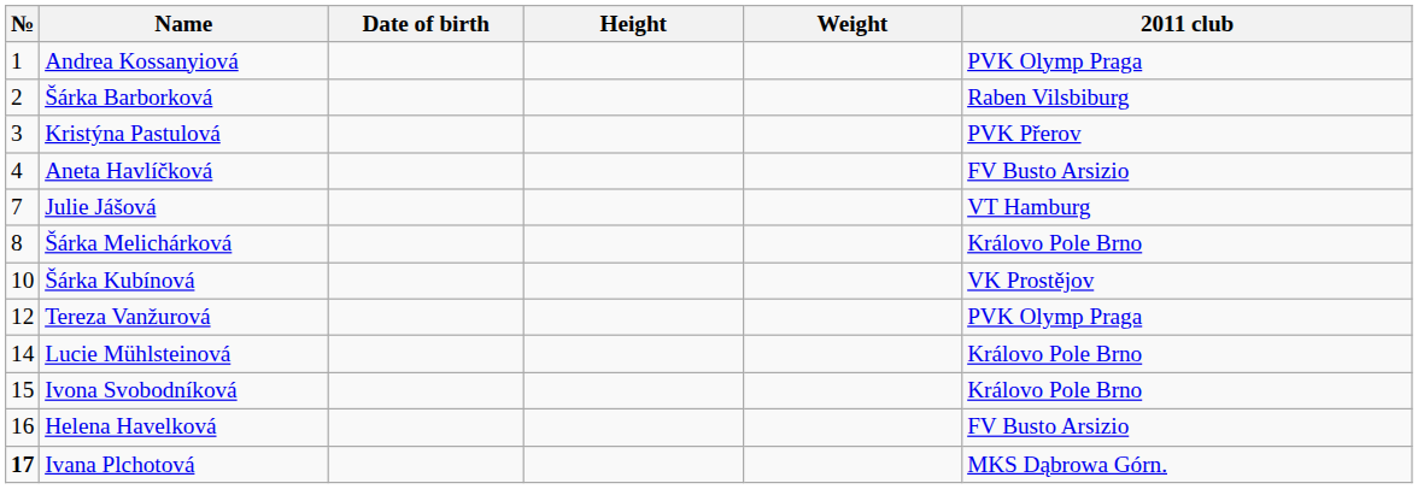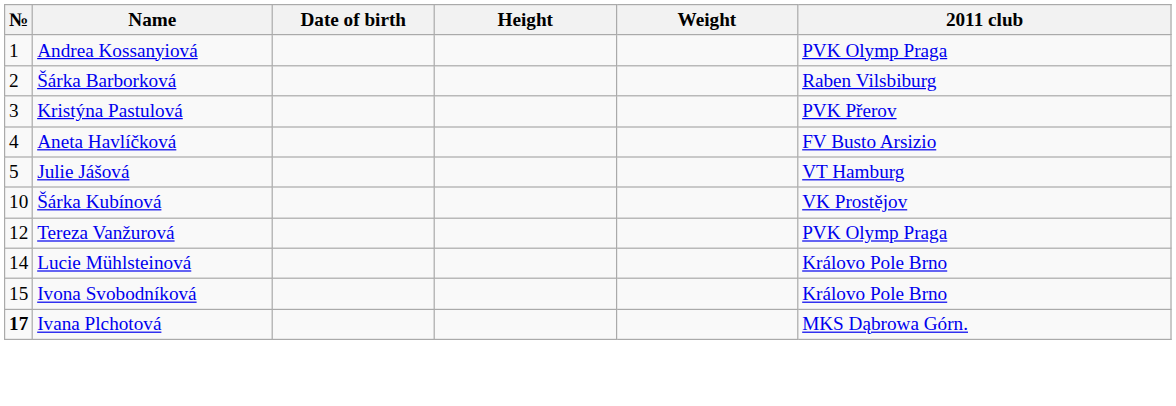Julie Jášová | №: 7 -> 5
- row: 8 | Šárka Melichárková | Královo Pole Brno
- row: 16 | Helena Havelková | FV Busto Arsizio
